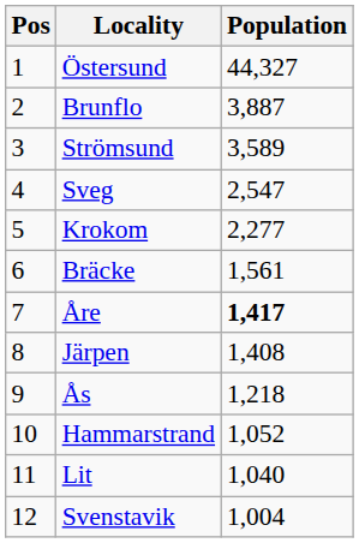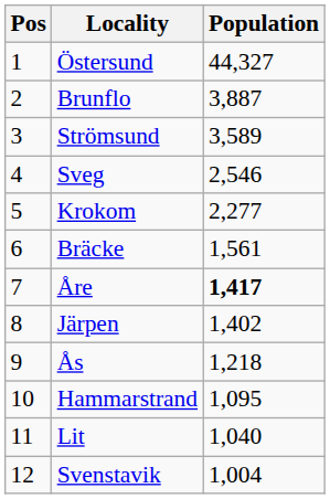Sveg | Population: 2,547 -> 2,546
Järpen | Population: 1,408 -> 1,402
Hammarstrand | Population: 1,052 -> 1,095
